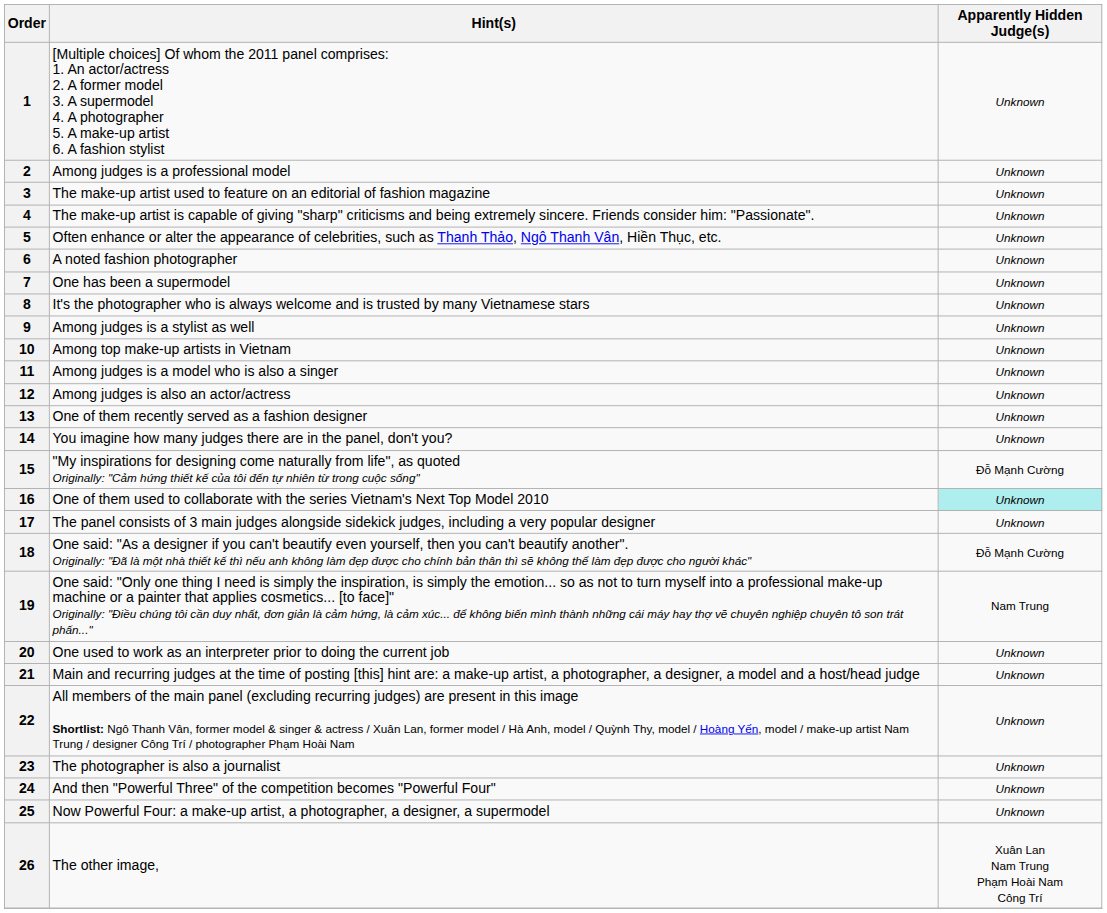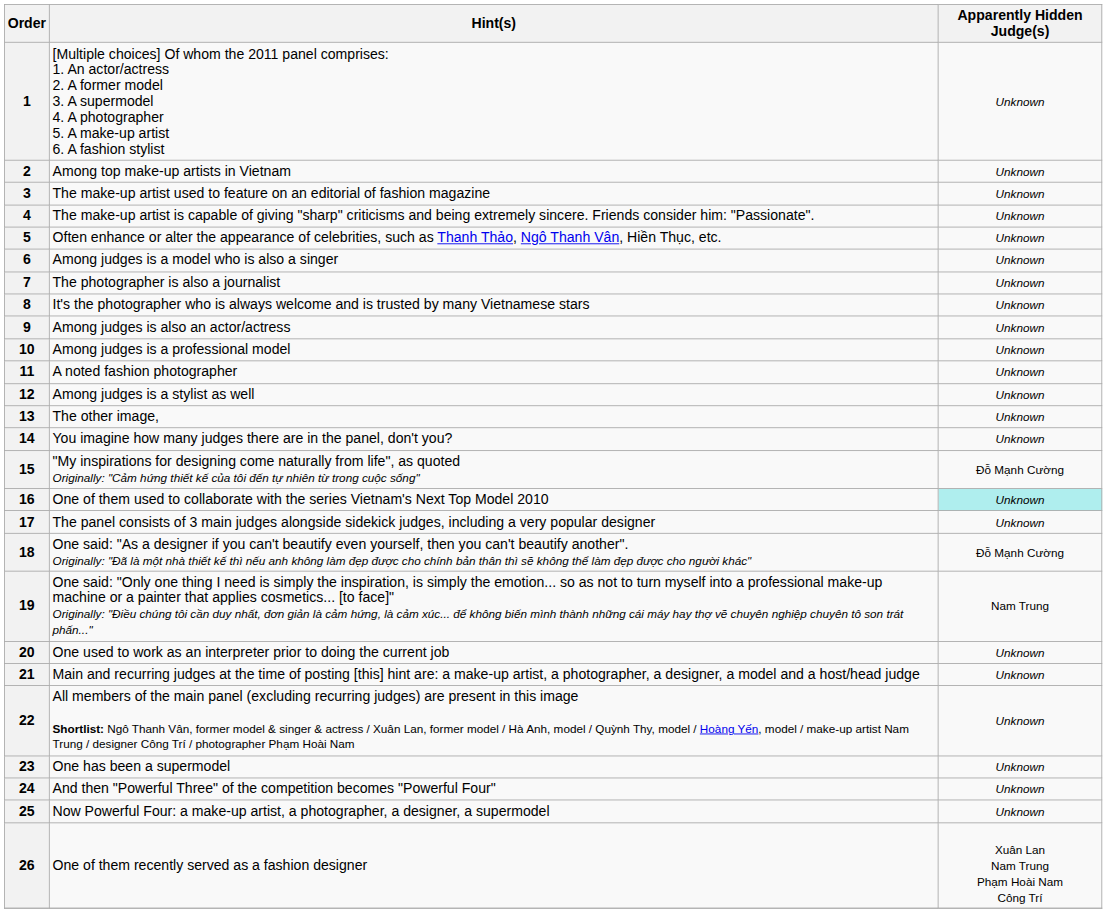2 | Hint(s): Among judges is a professional model -> Among top make-up artists in Vietnam
6 | Hint(s): A noted fashion photographer -> Among judges is a model who is also a singer
7 | Hint(s): One has been a supermodel -> The photographer is also a journalist
9 | Hint(s): Among judges is a stylist as well -> Among judges is also an actor/actress
10 | Hint(s): Among top make-up artists in Vietnam -> Among judges is a professional model
11 | Hint(s): Among judges is a model who is also a singer -> A noted fashion photographer
12 | Hint(s): Among judges is also an actor/actress -> Among judges is a stylist as well
13 | Hint(s): One of them recently served as a fashion designer -> The other image,
23 | Hint(s): The photographer is also a journalist -> One has been a supermodel
26 | Hint(s): The other image, -> One of them recently served as a fashion designer
